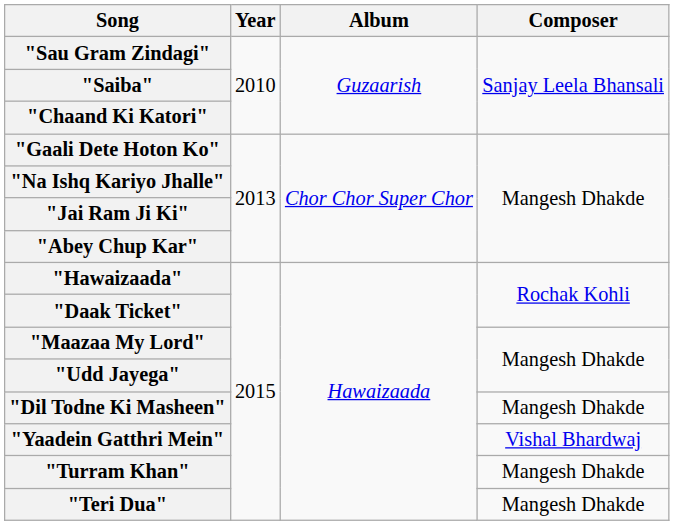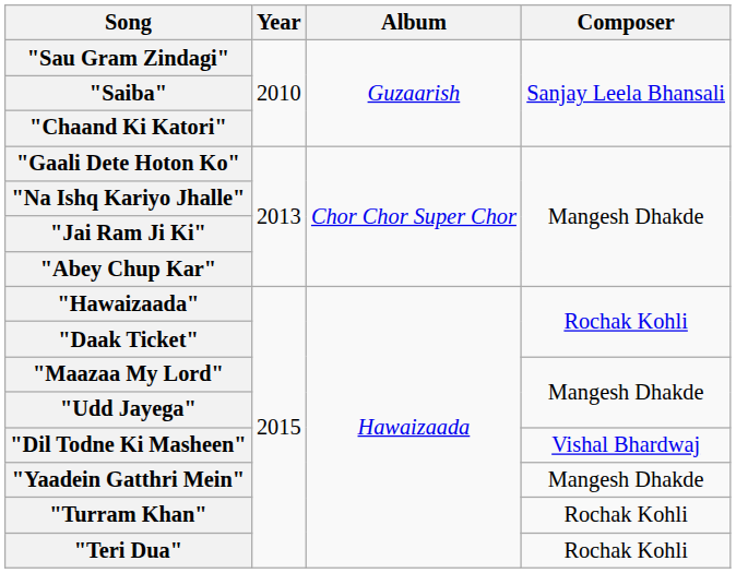"Dil Todne Ki Masheen" | Composer: Mangesh Dhakde -> Vishal Bhardwaj
"Yaadein Gatthri Mein" | Composer: Vishal Bhardwaj -> Mangesh Dhakde
"Turram Khan" | Composer: Mangesh Dhakde -> Rochak Kohli
"Teri Dua" | Composer: Mangesh Dhakde -> Rochak Kohli
